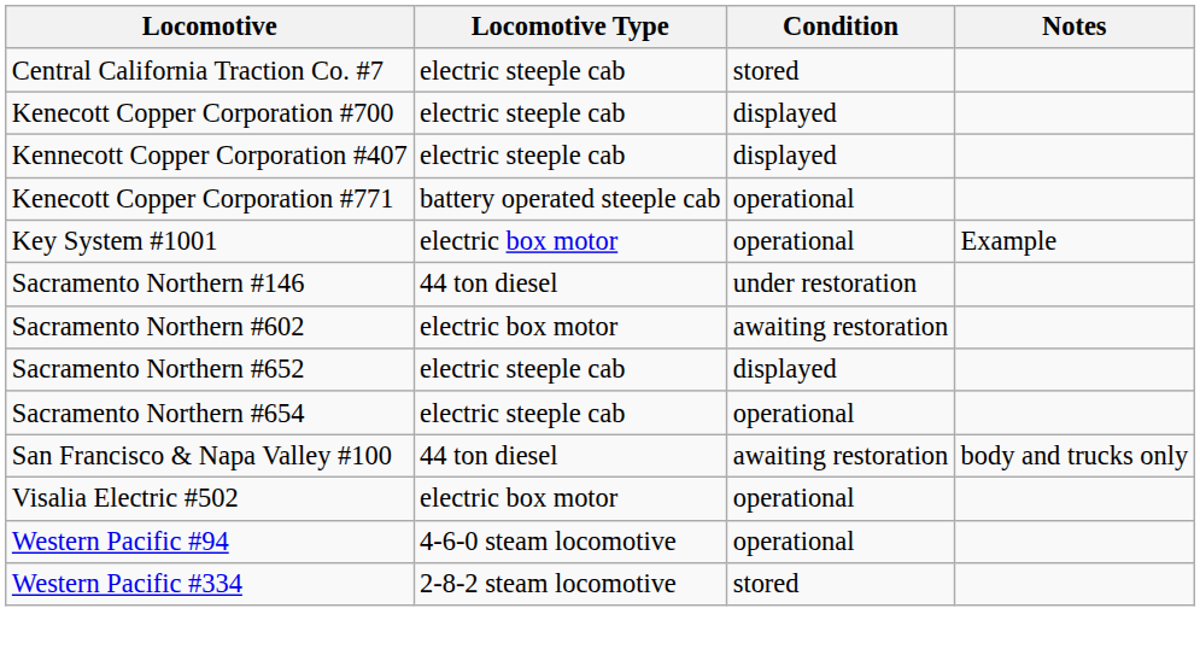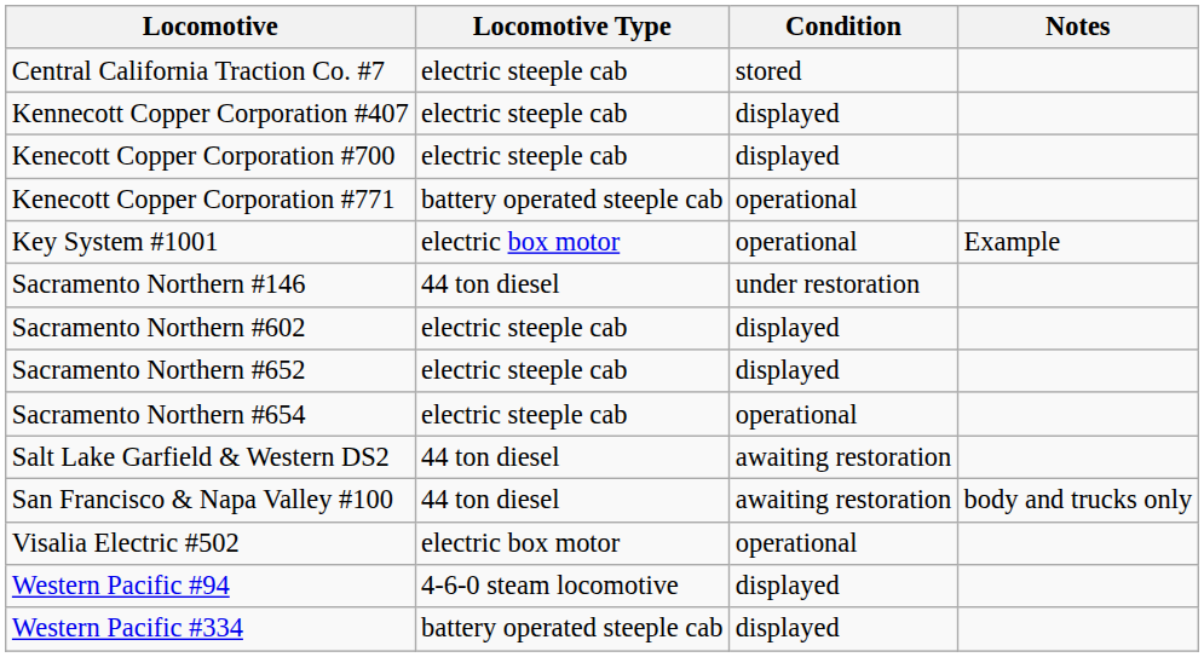rows swapped: Kennecott Copper Corporation #407 <-> Kenecott Copper Corporation #700
Sacramento Northern #602 | Locomotive Type: electric box motor -> electric steeple cab
Sacramento Northern #602 | Condition: awaiting restoration -> displayed
+ row: Salt Lake Garfield & Western DS2 | 44 ton diesel | awaiting restoration
Western Pacific #94 | Condition: operational -> displayed
Western Pacific #334 | Locomotive Type: 2-8-2 steam locomotive -> battery operated steeple cab
Western Pacific #334 | Condition: stored -> displayed
